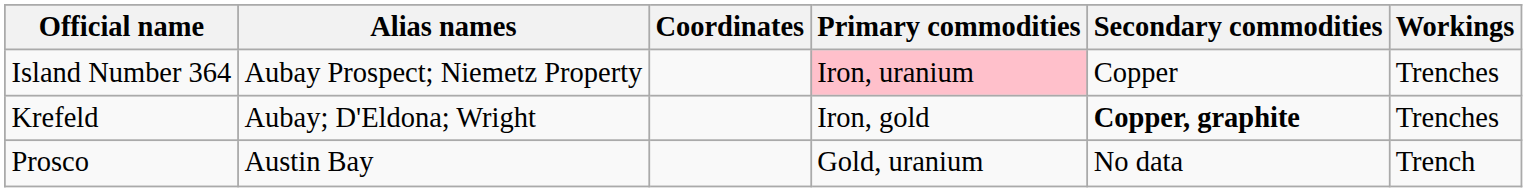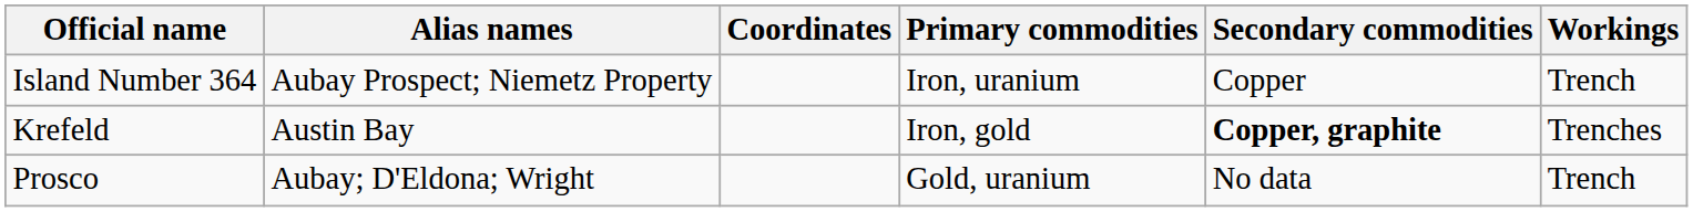Island Number 364 | Primary commodities: pink background -> no background
Island Number 364 | Workings: Trenches -> Trench
Krefeld | Alias names: Aubay; D'Eldona; Wright -> Austin Bay
Prosco | Alias names: Austin Bay -> Aubay; D'Eldona; Wright
